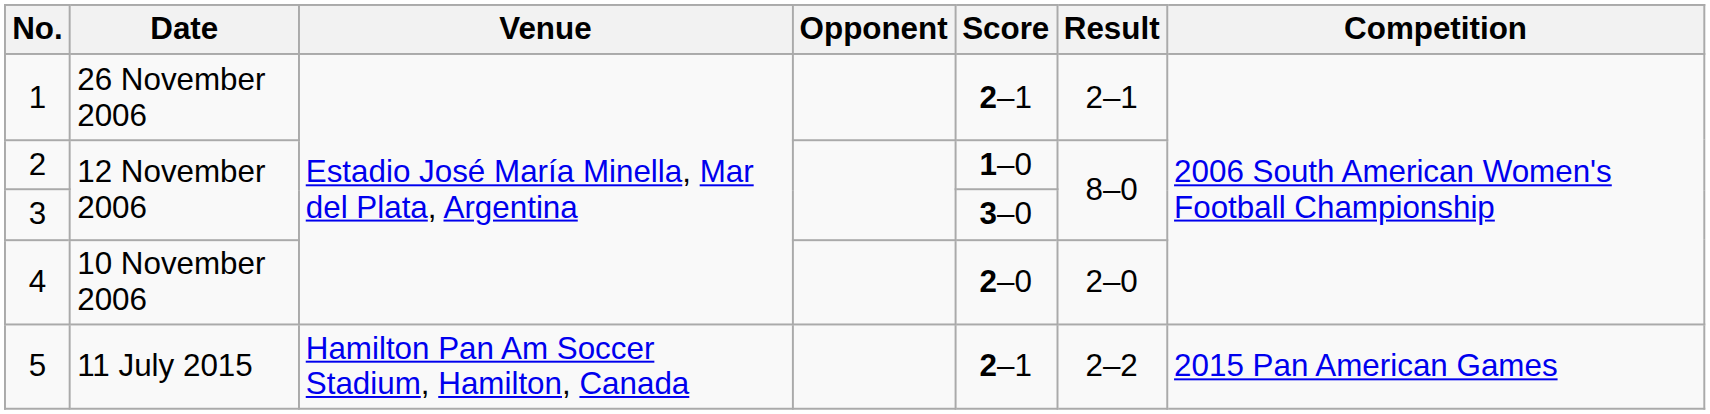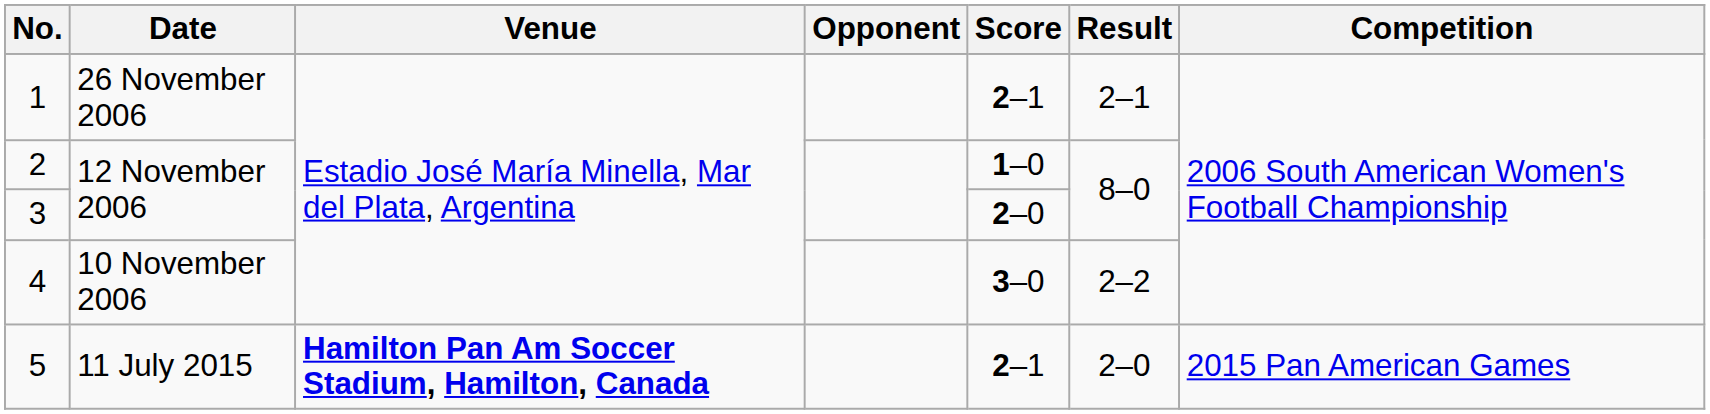3 | Score: 3–0 -> 2–0
4 | Score: 2–0 -> 3–0
4 | Result: 2–0 -> 2–2
5 | Venue: normal -> bold
5 | Result: 2–2 -> 2–0
